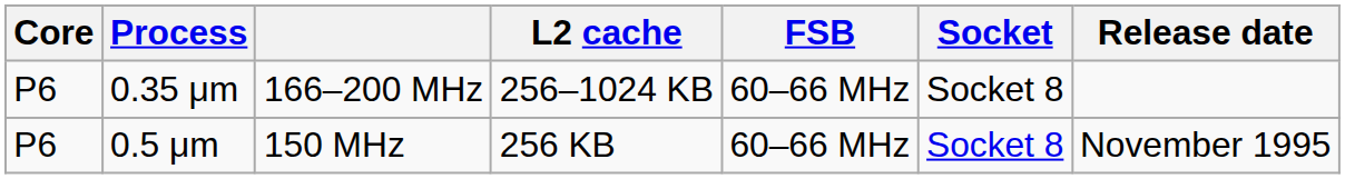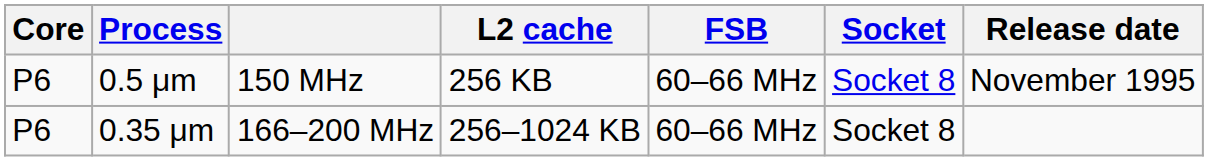rows swapped: 0.5 μm <-> 0.35 μm
